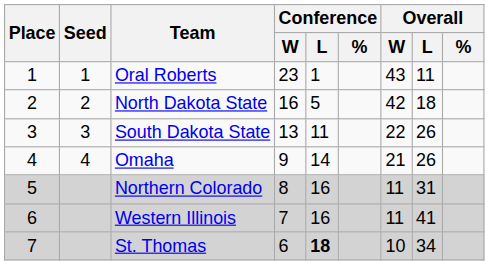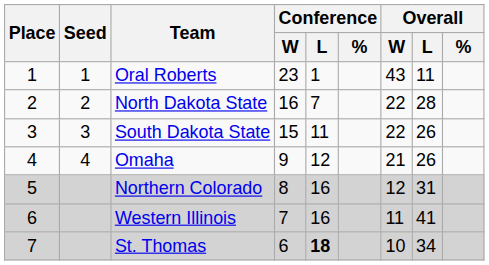North Dakota State | Conference / L: 5 -> 7
North Dakota State | Overall / W: 42 -> 22
North Dakota State | Overall / L: 18 -> 28
South Dakota State | Conference / W: 13 -> 15
Omaha | Conference / L: 14 -> 12
Northern Colorado | Overall / W: 11 -> 12
